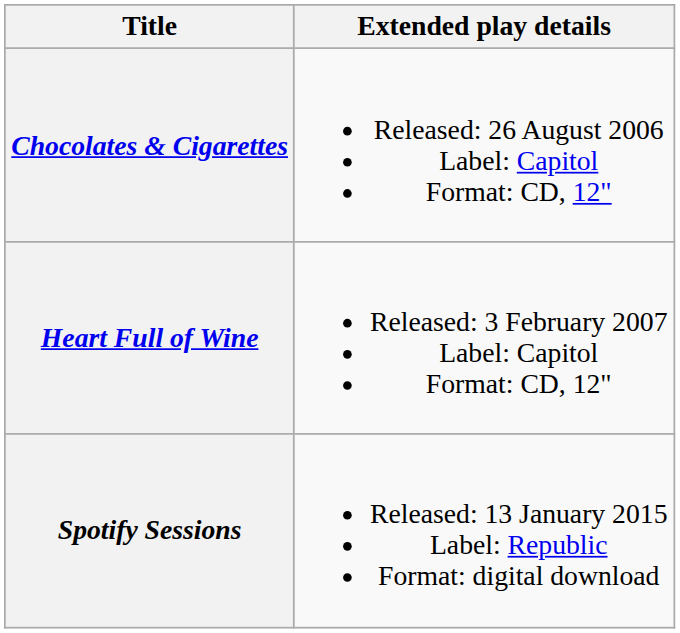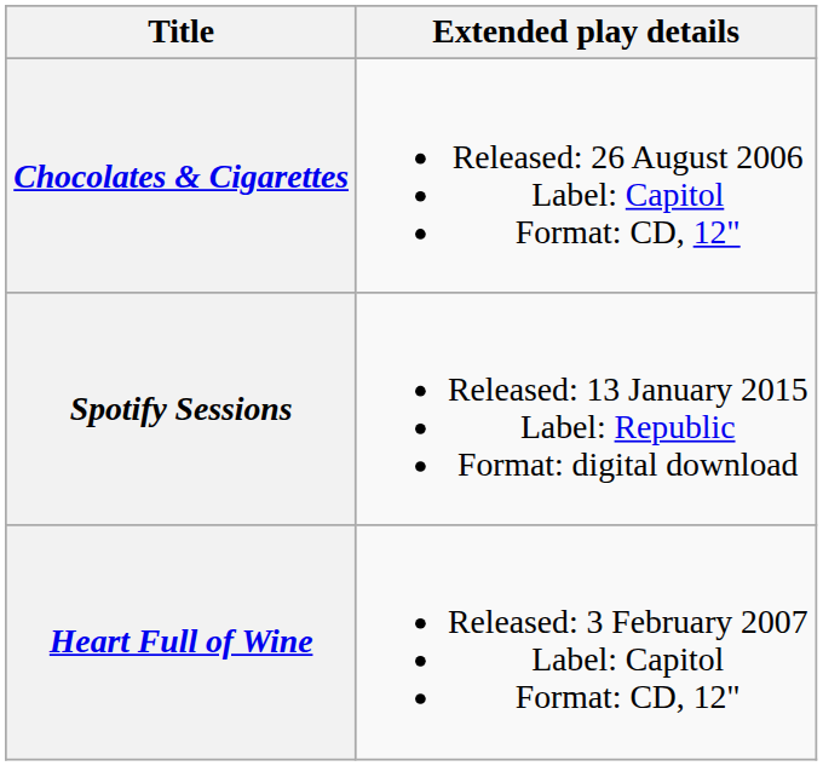rows swapped: Heart Full of Wine <-> Spotify Sessions
